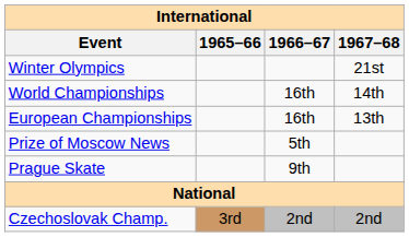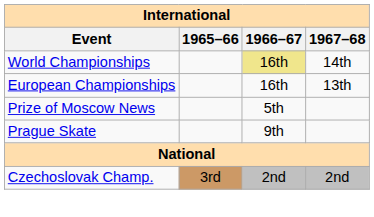- row: Winter Olympics | 21st
World Championships | 1966–67: no background -> khaki background
